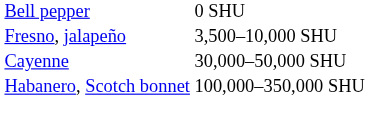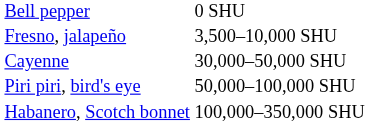+ row: Piri piri, bird's eye | 50,000–100,000 SHU
